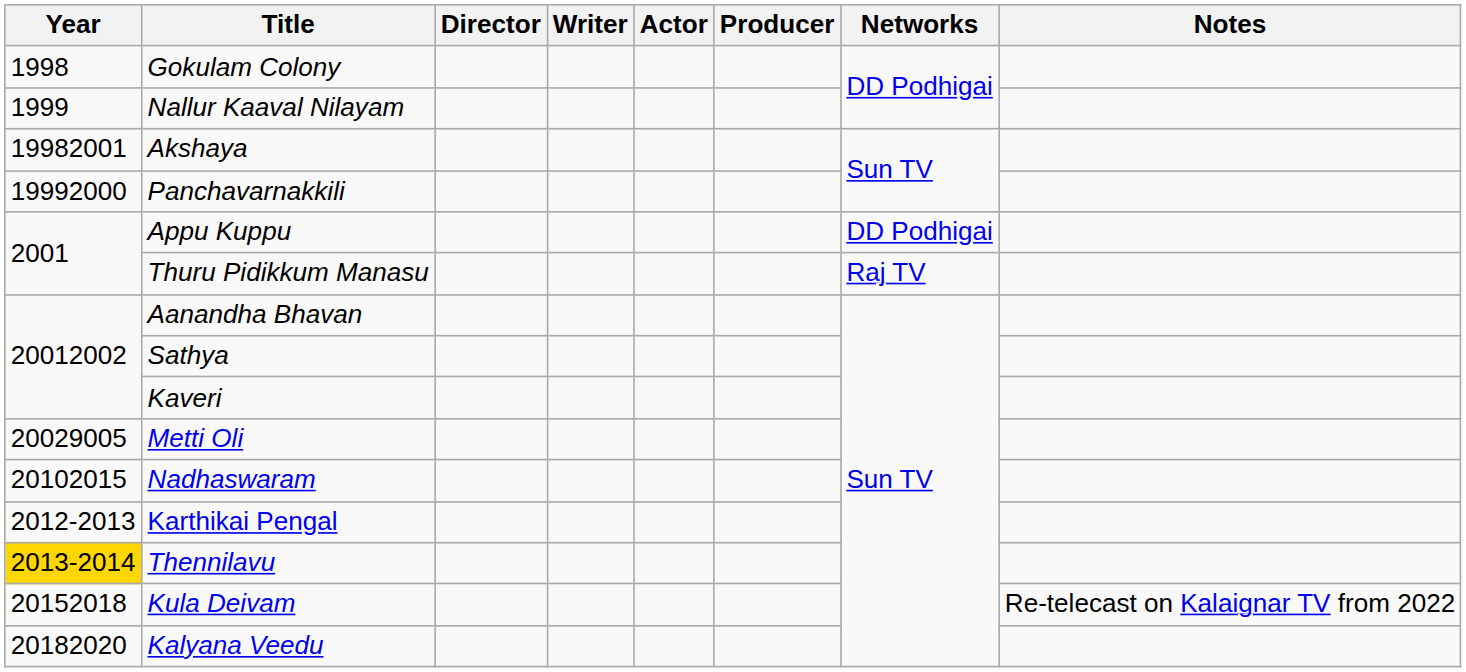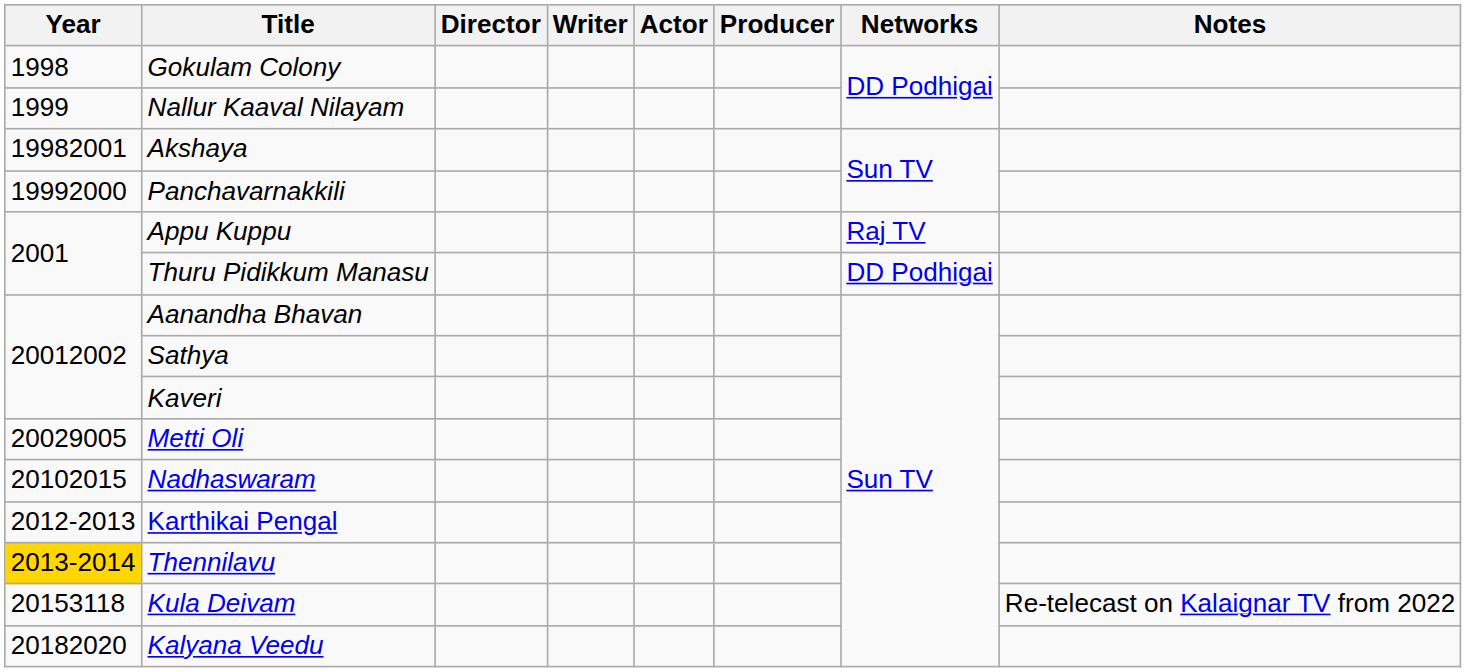Appu Kuppu | Networks: DD Podhigai -> Raj TV
Thuru Pidikkum Manasu | Networks: Raj TV -> DD Podhigai
Kula Deivam | Year: 20152018 -> 20153118
